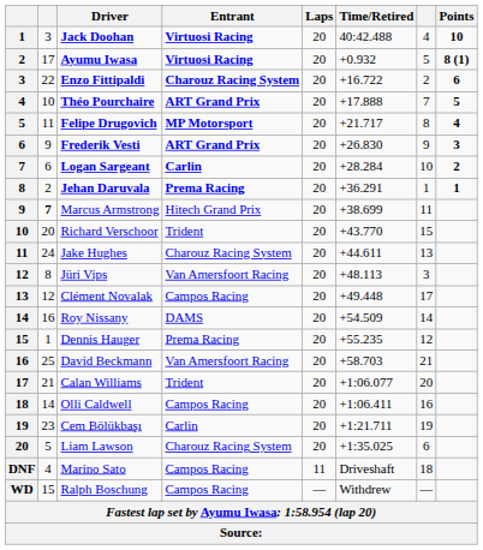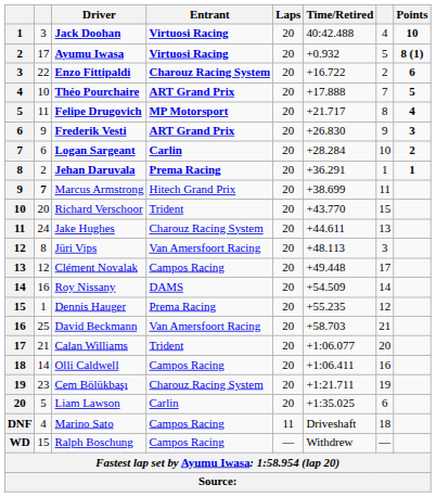Cem Bölükbaşı | Entrant: Carlin -> Charouz Racing System
Liam Lawson | Entrant: Charouz Racing System -> Carlin
